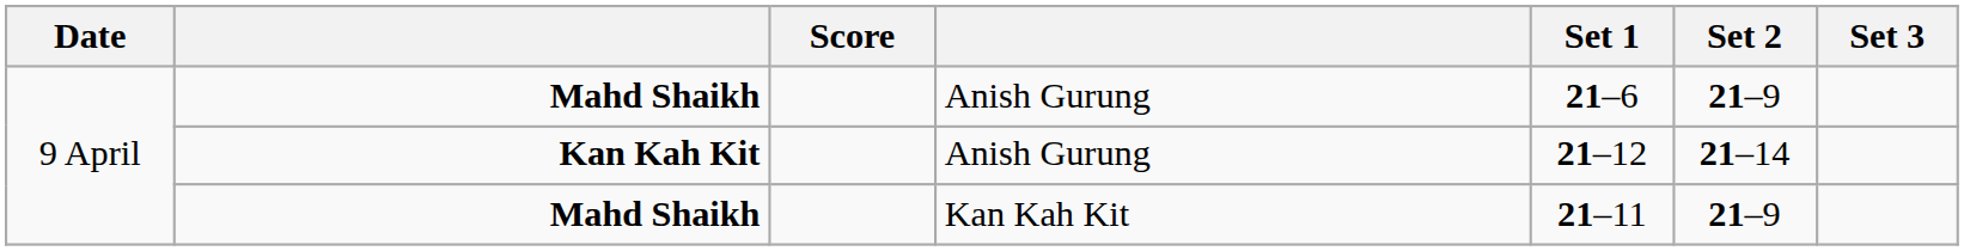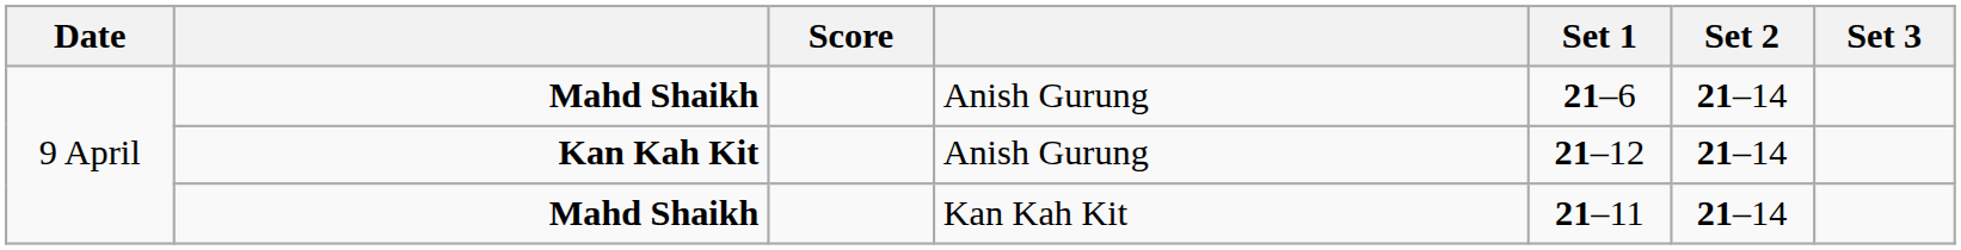Mahd Shaikh / Anish Gurung | Set 2: 21–9 -> 21–14
Mahd Shaikh / Kan Kah Kit | Set 2: 21–9 -> 21–14
